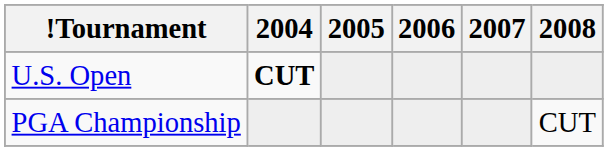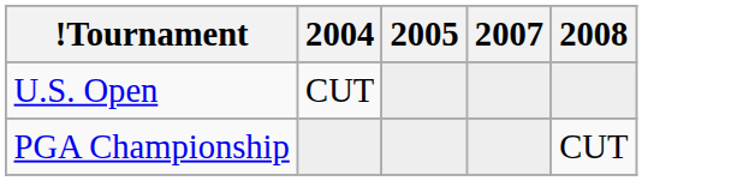- column: 2006
U.S. Open | 2004: bold -> normal
